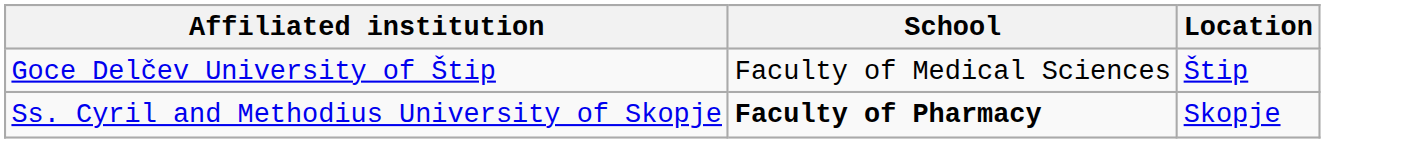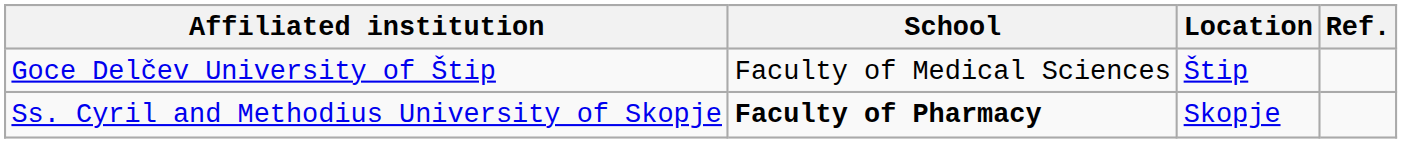+ column: Ref.
